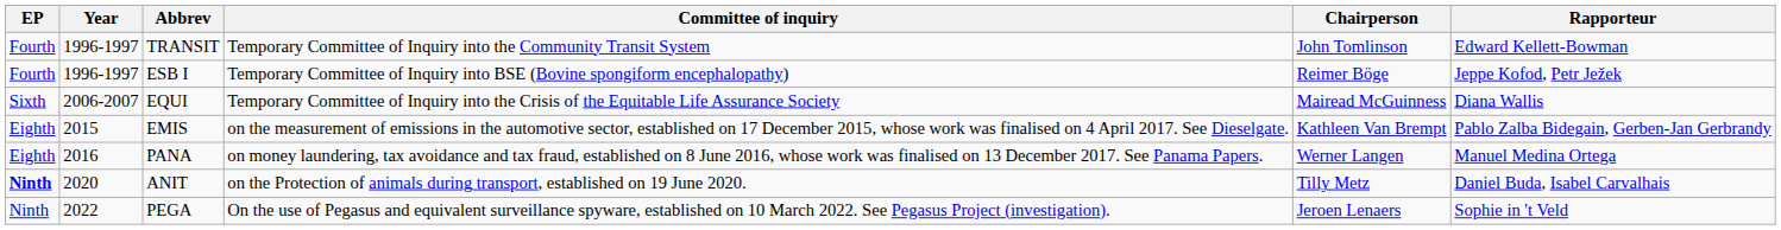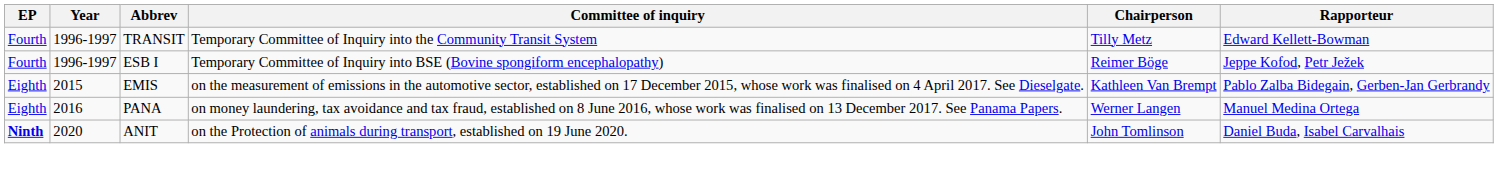TRANSIT | Chairperson: John Tomlinson -> Tilly Metz
- row: Sixth | 2006-2007 | EQUI | Temporary Committee of Inquiry into the Crisis of the Equitable Life Assurance Society | Mairead McGuinness | Diana Wallis
ANIT | Chairperson: Tilly Metz -> John Tomlinson
- row: Ninth | 2022 | PEGA | On the use of Pegasus and equivalent surveillance spyware, established on 10 March 2022. See Pegasus Project (investigation). | Jeroen Lenaers | Sophie in 't Veld
